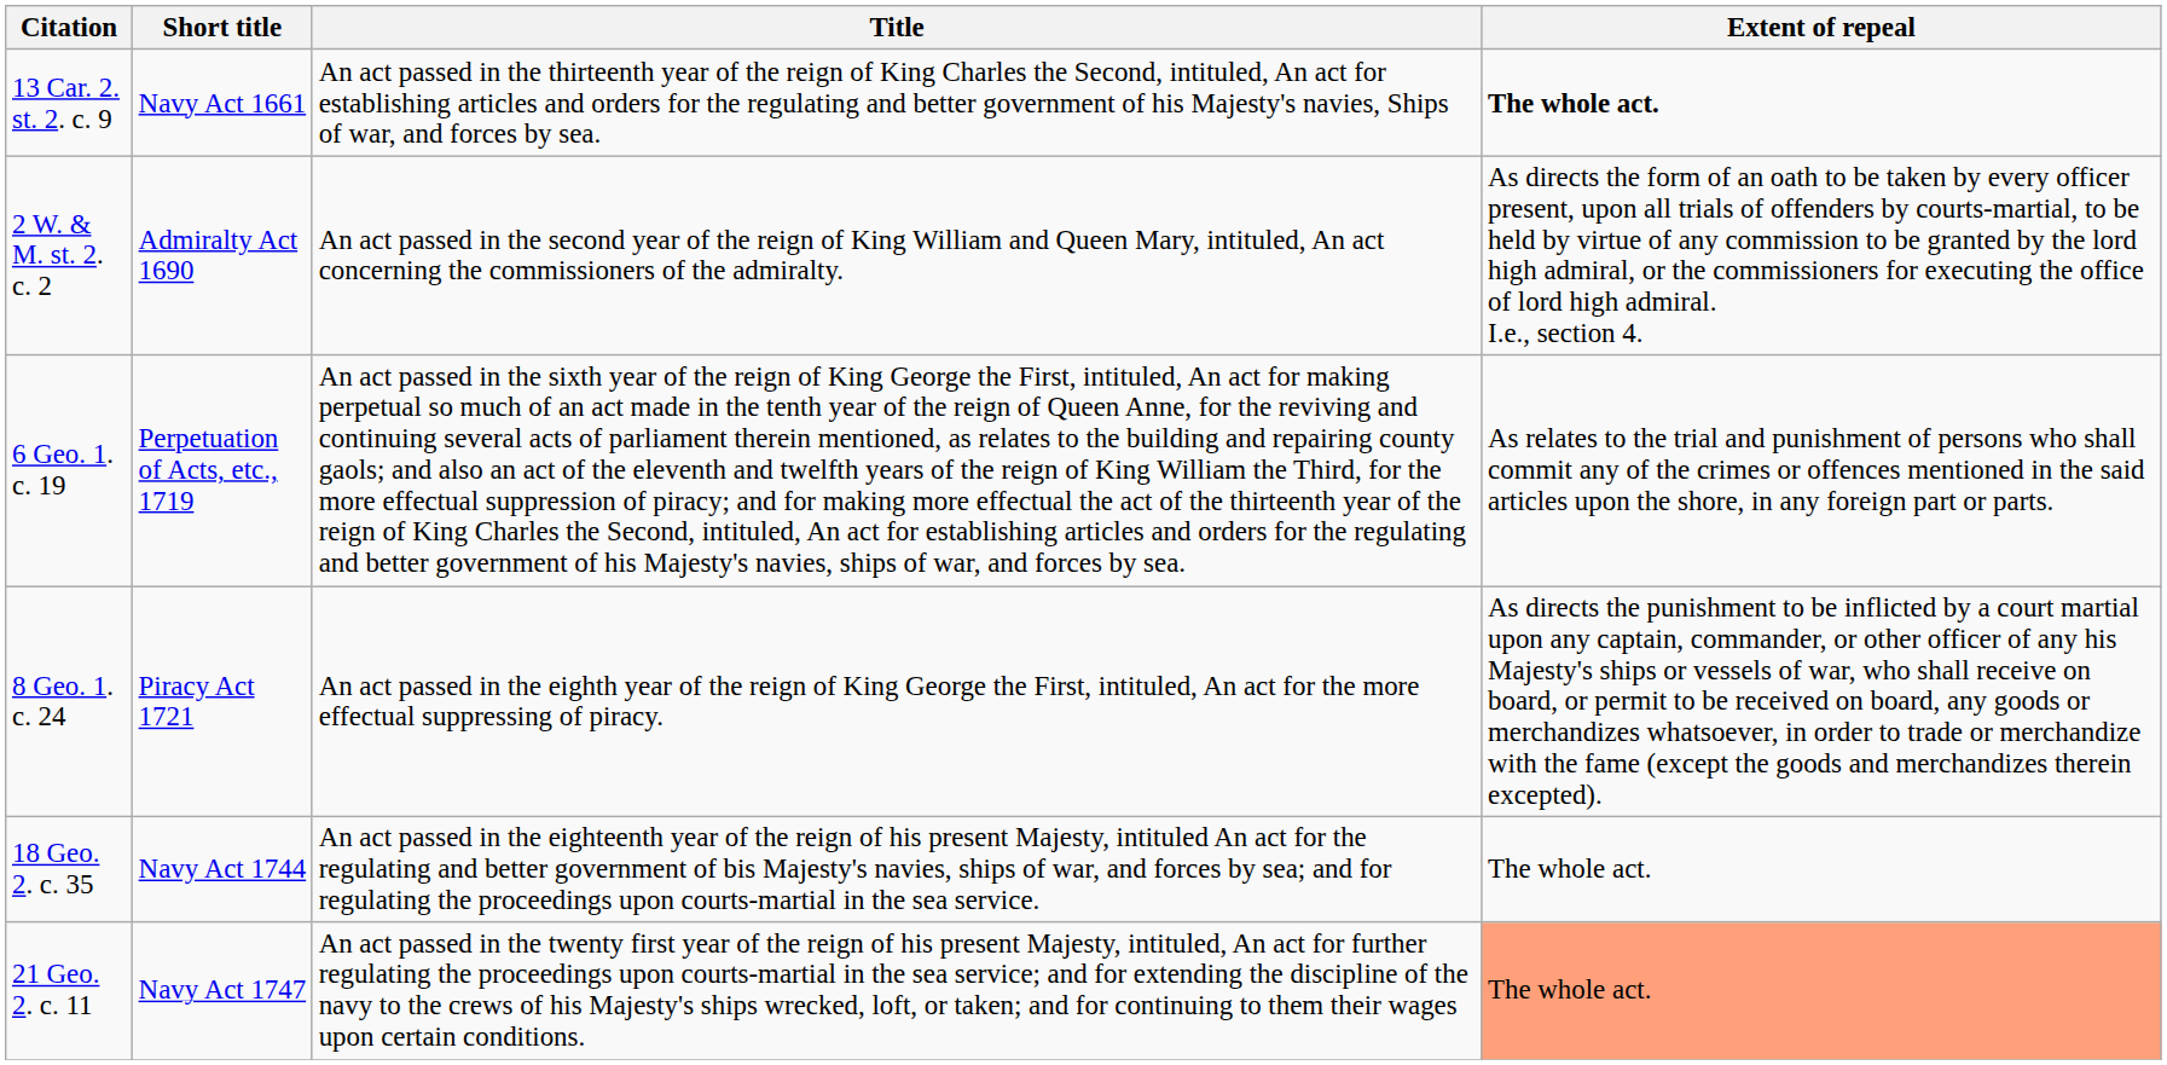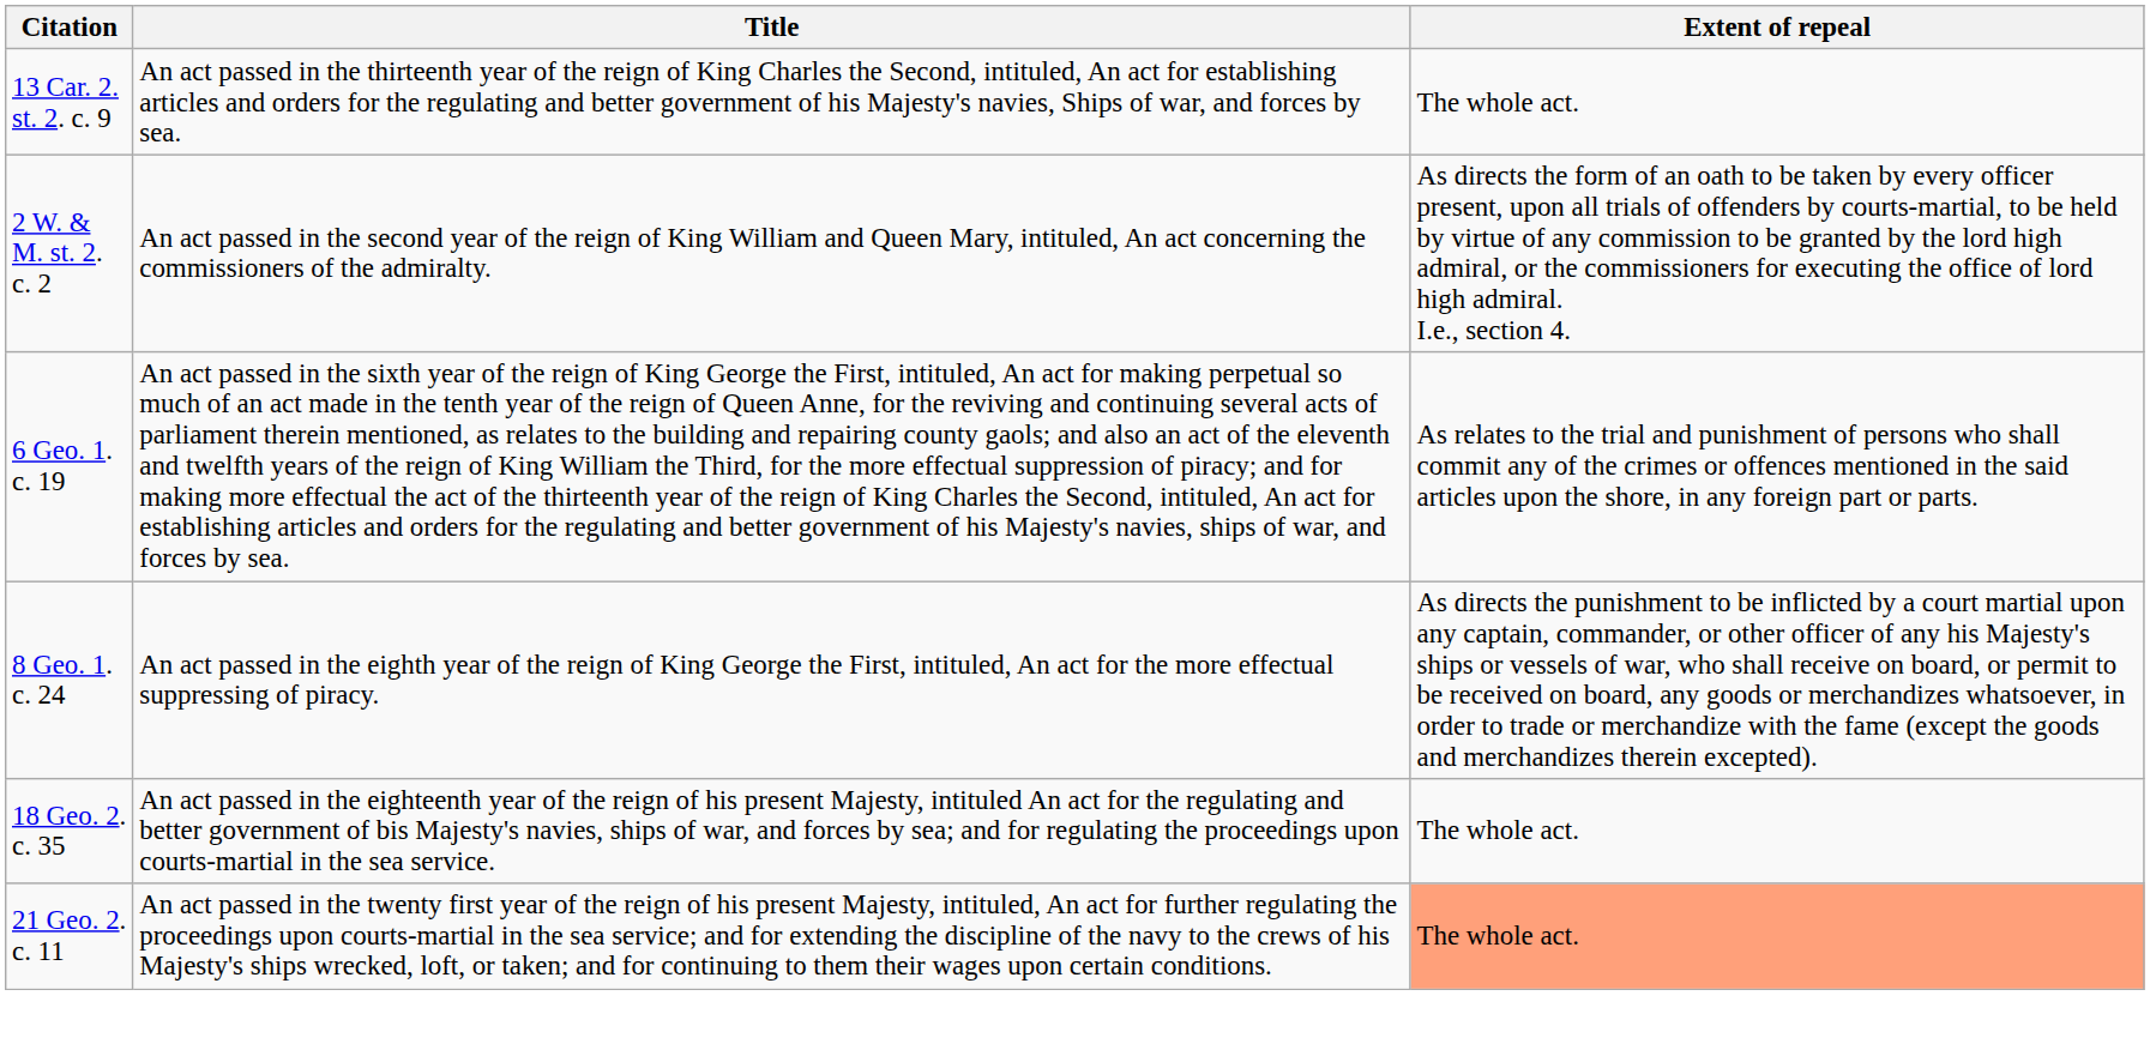- column: Short title | Navy Act 1661 | Admiralty Act 1690 | Perpetuation of Acts, etc., 1719 | Piracy Act 1721 | Navy Act 1744 | Navy Act 1747
13 Car. 2. st. 2. c. 9 | Extent of repeal: bold -> normal
